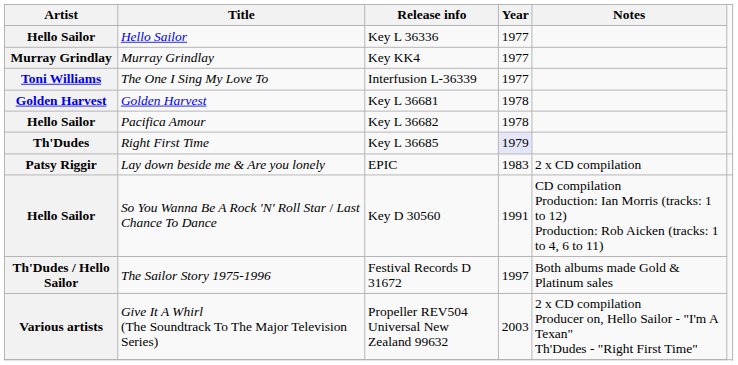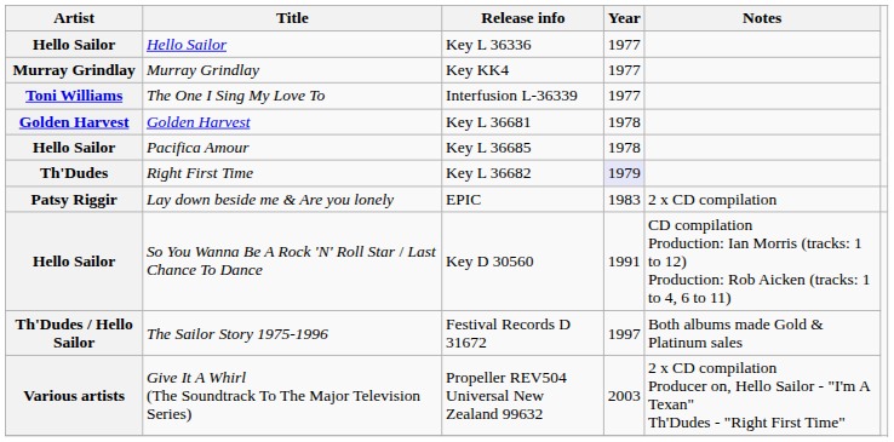Pacifica Amour | Release info: Key L 36682 -> Key L 36685
Right First Time | Release info: Key L 36685 -> Key L 36682
